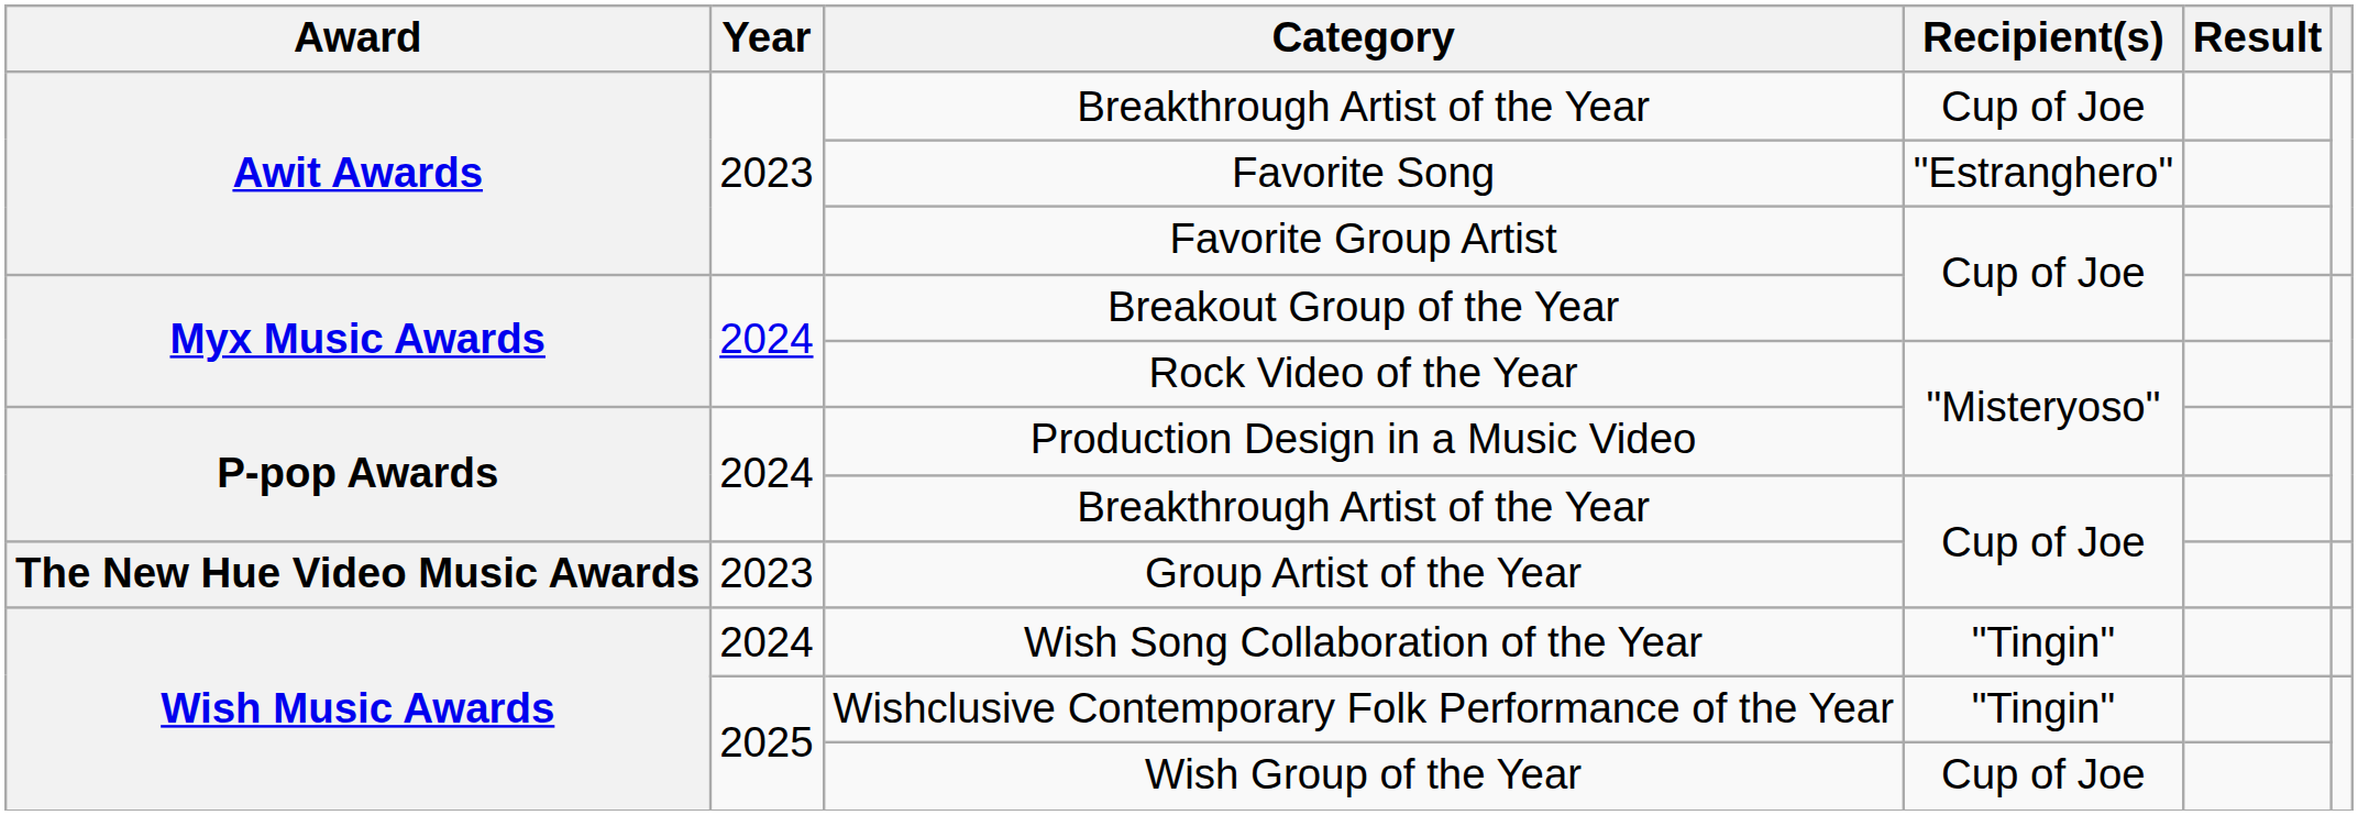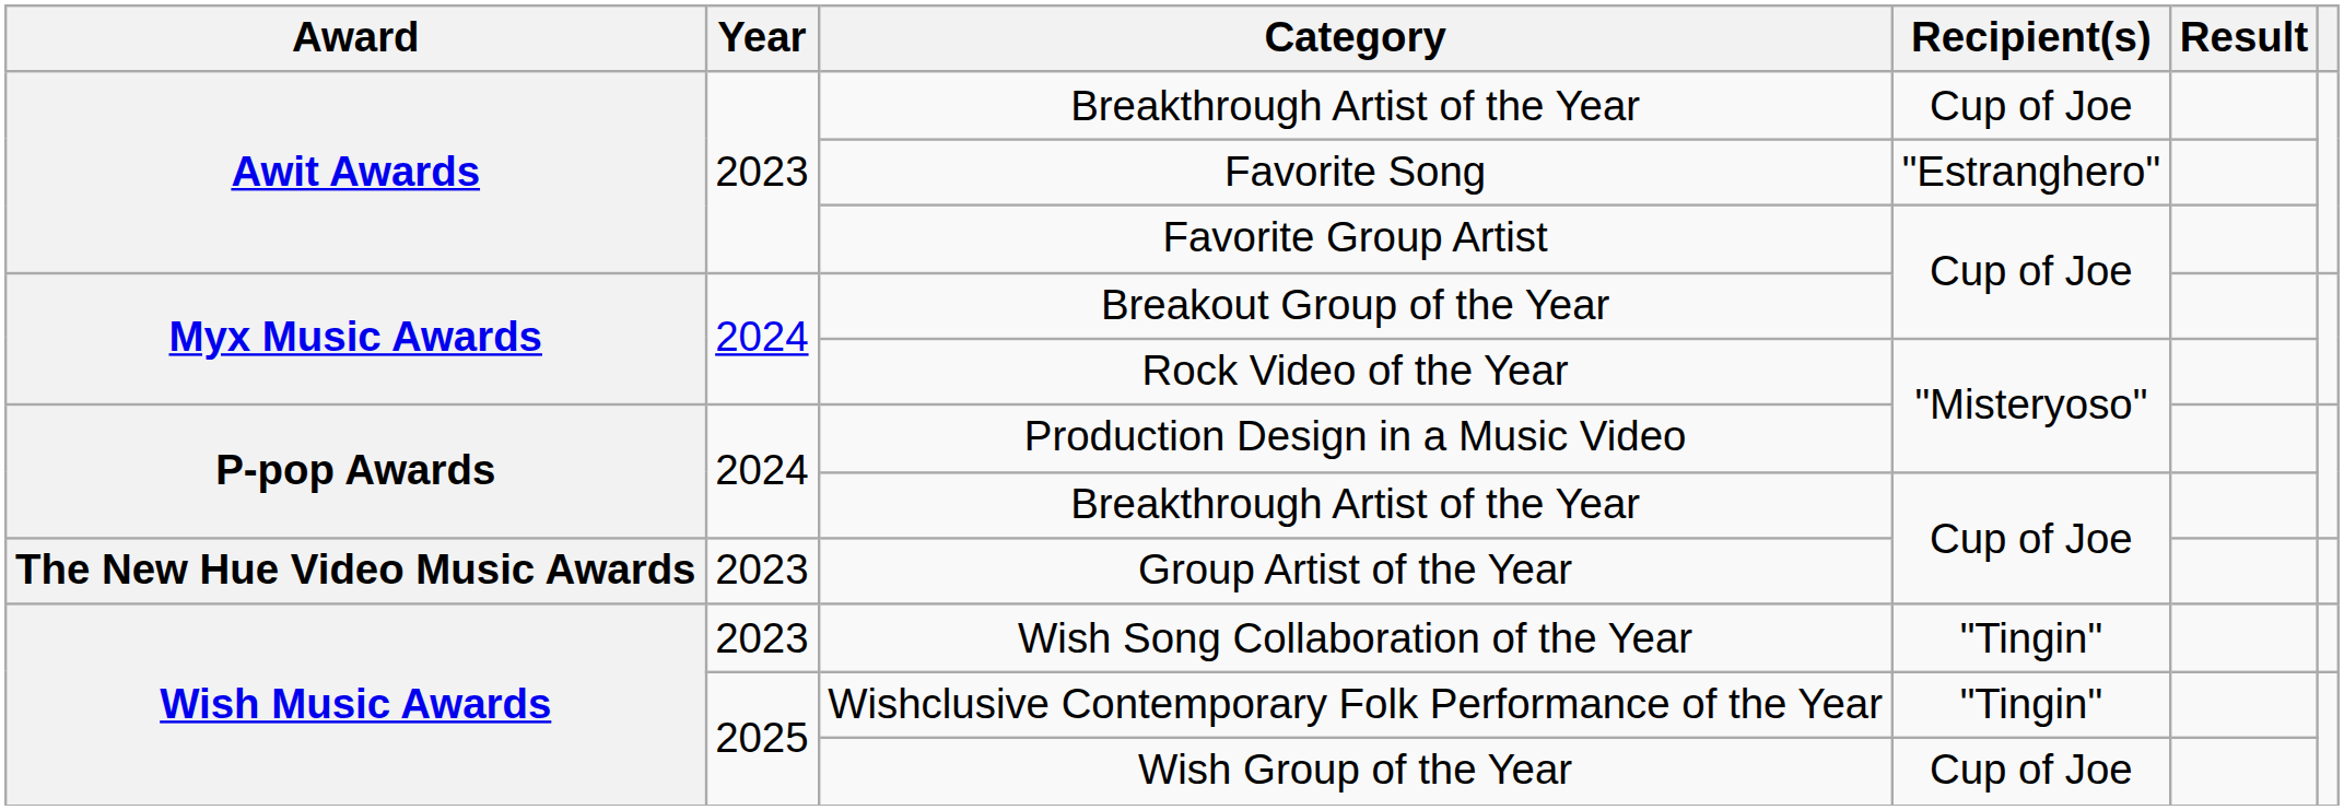Wish Song Collaboration of the Year | Year: 2024 -> 2023
